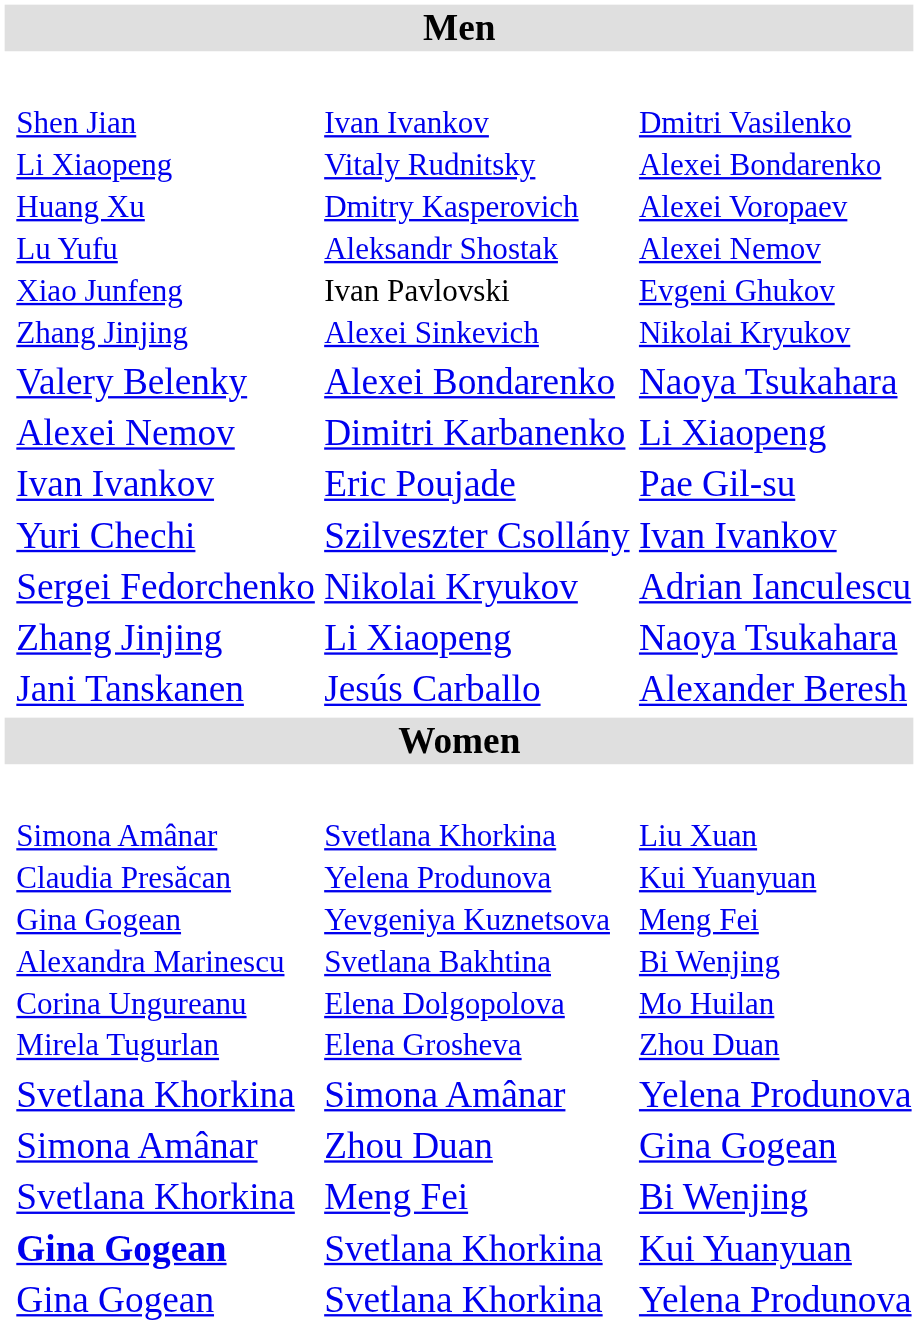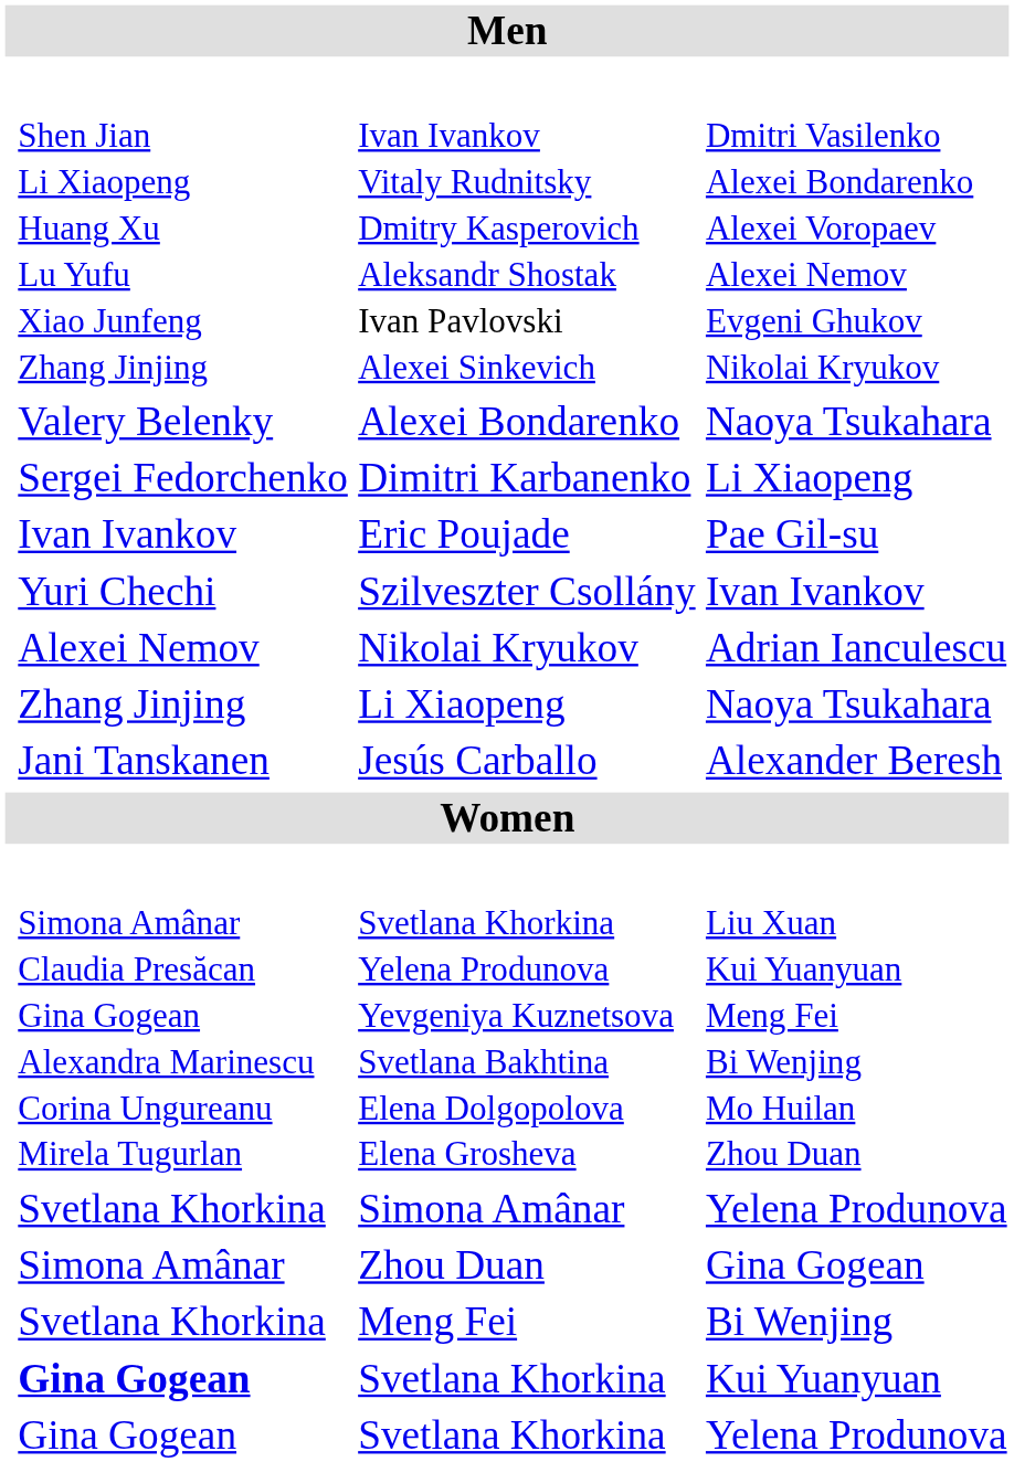Dimitri Karbanenko | column 2: Alexei Nemov -> Sergei Fedorchenko
Nikolai Kryukov | column 2: Sergei Fedorchenko -> Alexei Nemov
